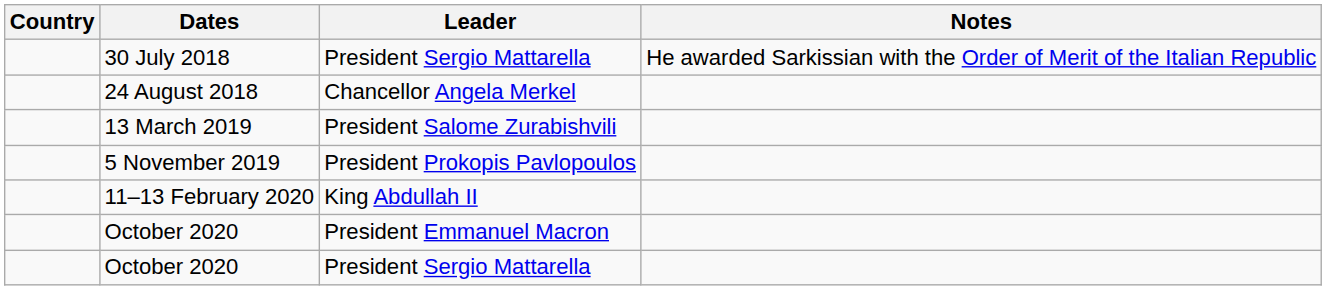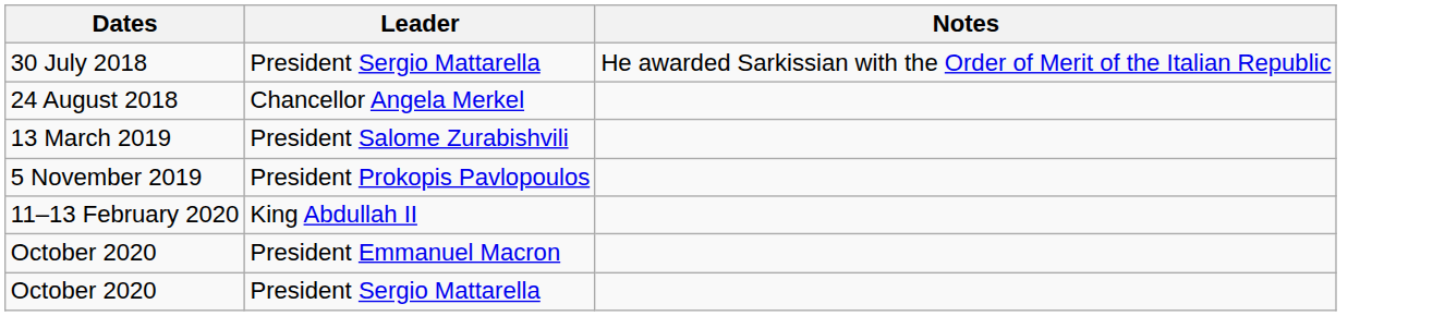- column: Country
